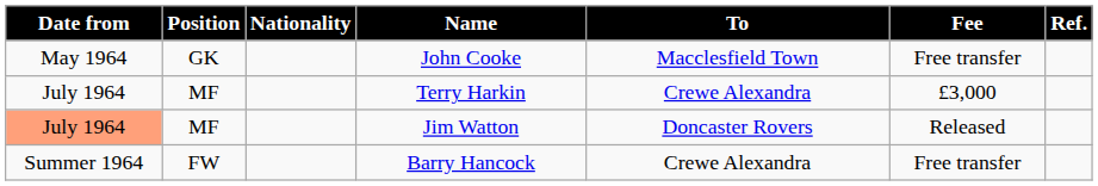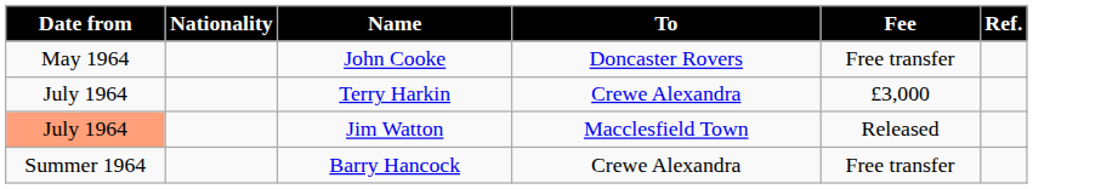- column: Position | GK | MF | MF | FW
John Cooke | To: Macclesfield Town -> Doncaster Rovers
Jim Watton | To: Doncaster Rovers -> Macclesfield Town
